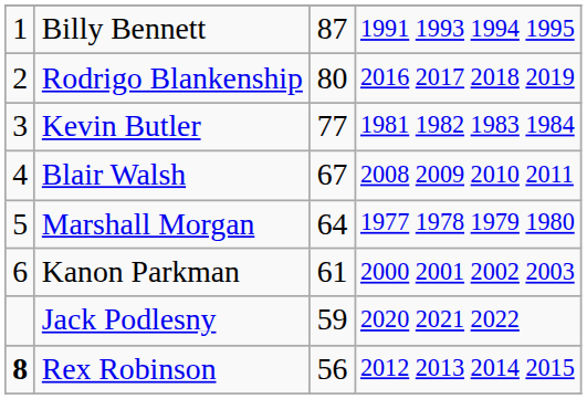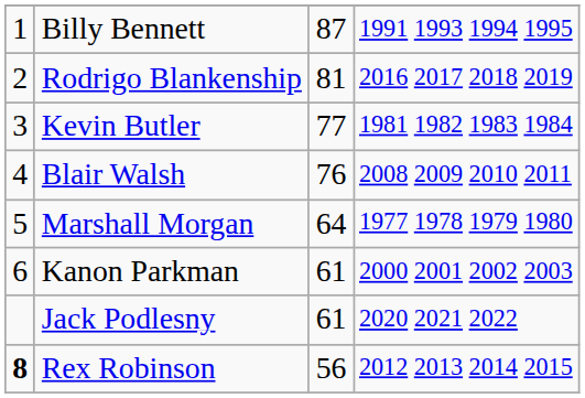Rodrigo Blankenship | column 3: 80 -> 81
Blair Walsh | column 3: 67 -> 76
Jack Podlesny | column 3: 59 -> 61
